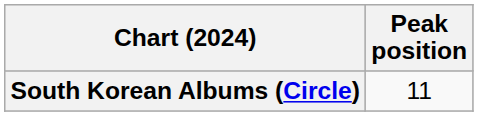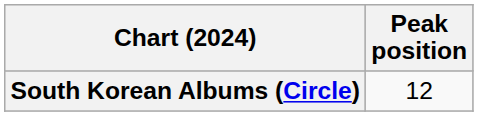South Korean Albums (Circle) | Peak position: 11 -> 12
